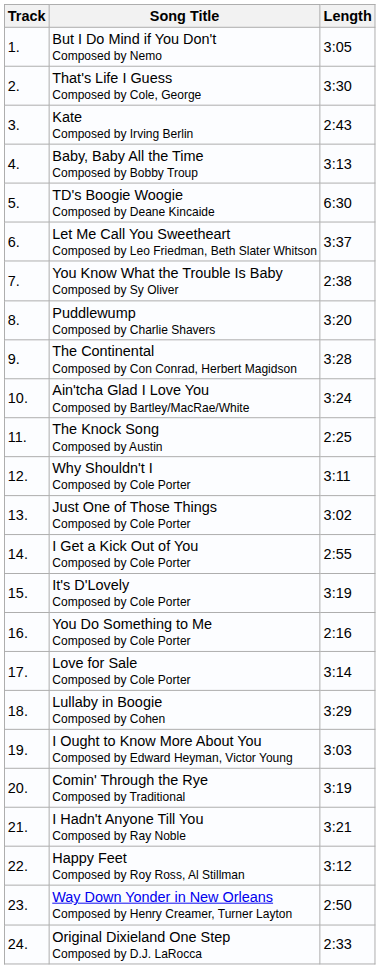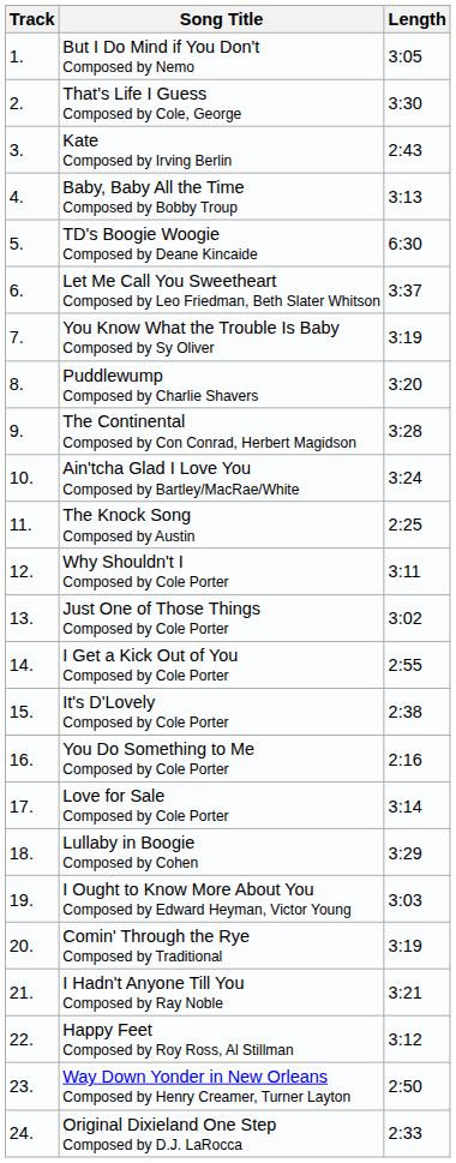You Know What the Trouble Is Baby Composed by Sy Oliver | Length: 2:38 -> 3:19
It's D'Lovely Composed by Cole Porter | Length: 3:19 -> 2:38
